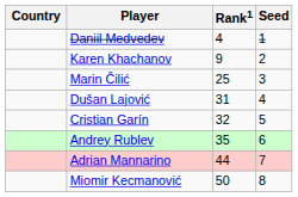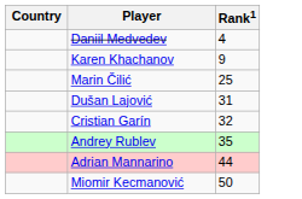- column: Seed | 1 | 2 | 3 | 4 | 5 | 6 | 7 | 8
